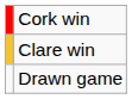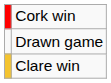rows swapped: Clare win <-> Drawn game
